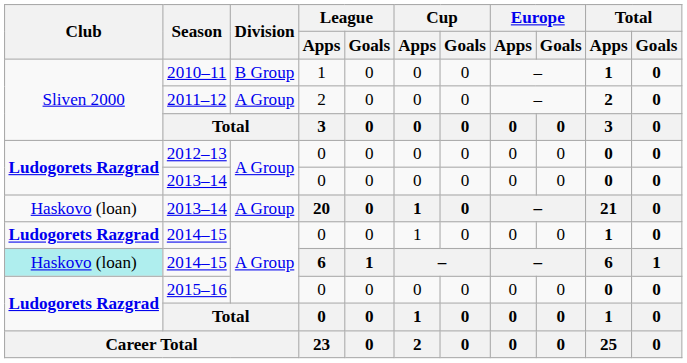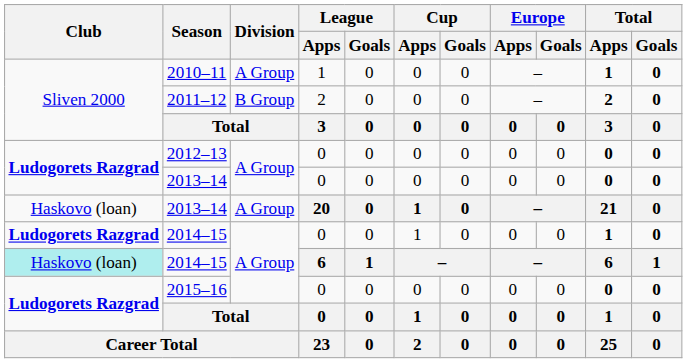2010–11 | Division: B Group -> A Group
2011–12 | Division: A Group -> B Group
